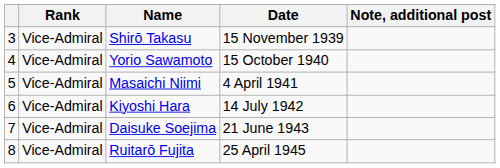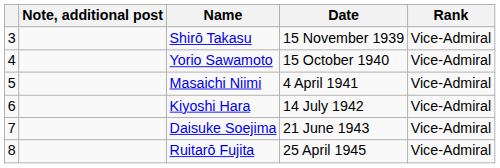columns swapped: Rank <-> Note, additional post
